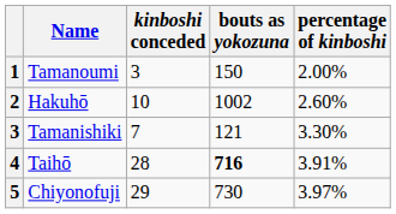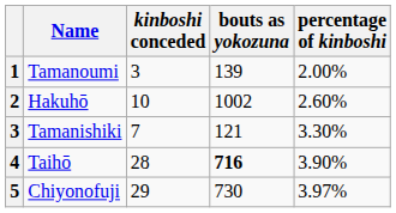Tamanoumi | bouts as yokozuna: 150 -> 139
Taihō | percentage of kinboshi: 3.91% -> 3.90%
